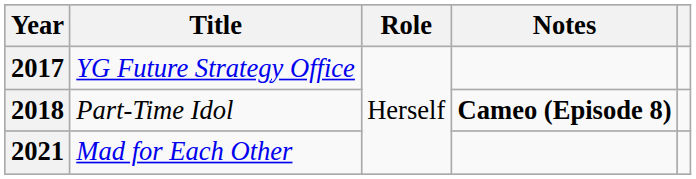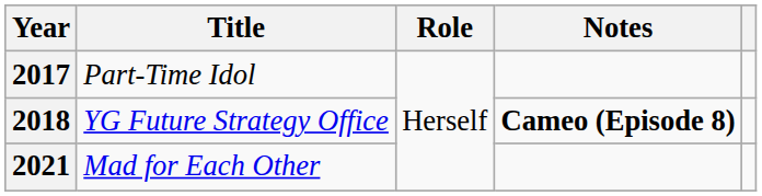2017 | Title: YG Future Strategy Office -> Part-Time Idol
2018 | Title: Part-Time Idol -> YG Future Strategy Office
